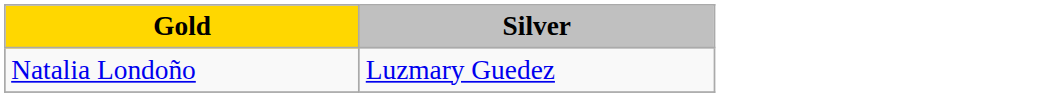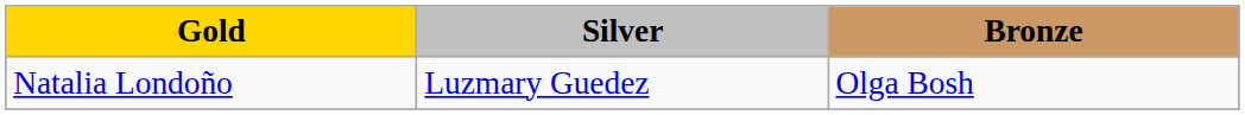+ column: Bronze | Olga Bosh
